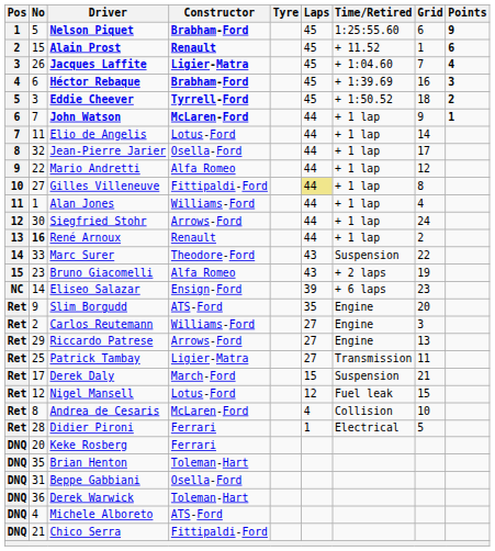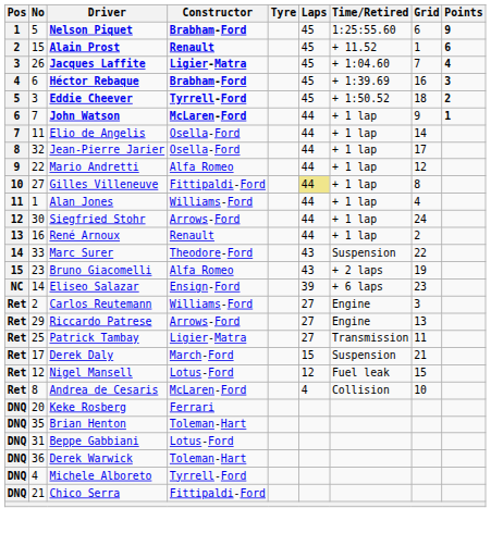Elio de Angelis | Constructor: Lotus-Ford -> Osella-Ford
René Arnoux | No: bold -> normal
- row: Ret | 9 | Slim Borgudd | ATS-Ford | 35 | Engine | 20
- row: Ret | 28 | Didier Pironi | Ferrari | 1 | Electrical | 5
Beppe Gabbiani | Constructor: Osella-Ford -> Lotus-Ford
Michele Alboreto | Constructor: ATS-Ford -> Tyrrell-Ford
